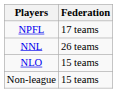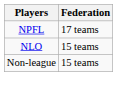- row: NNL | 26 teams
